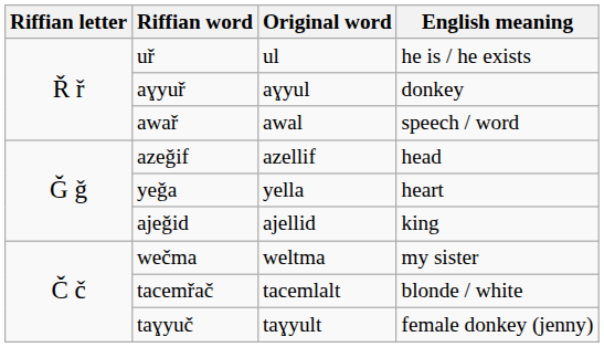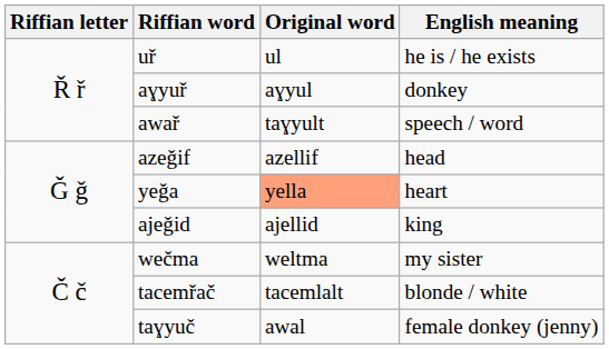awař | Original word: awal -> taɣyult
yeǧa | Original word: no background -> lightsalmon background
taɣyuč | Original word: taɣyult -> awal
